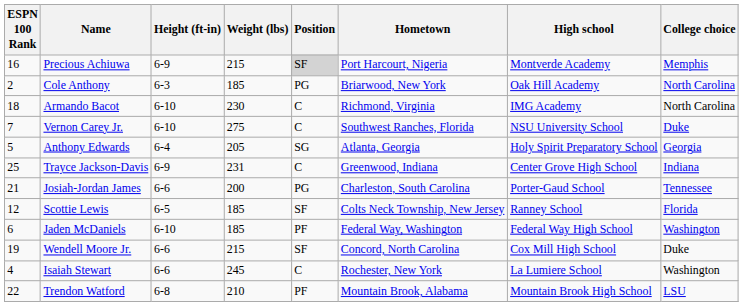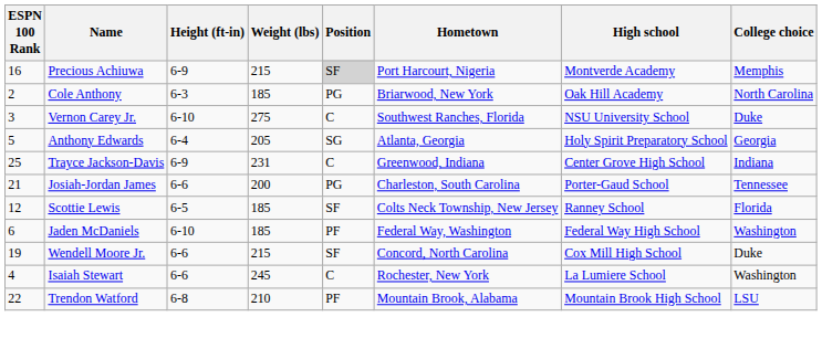- row: 18 | Armando Bacot | 6-10 | 230 | C | Richmond, Virginia | IMG Academy | North Carolina
Vernon Carey Jr. | ESPN 100 Rank: 7 -> 3
